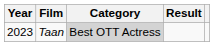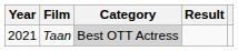Taan | Year: 2023 -> 2021
